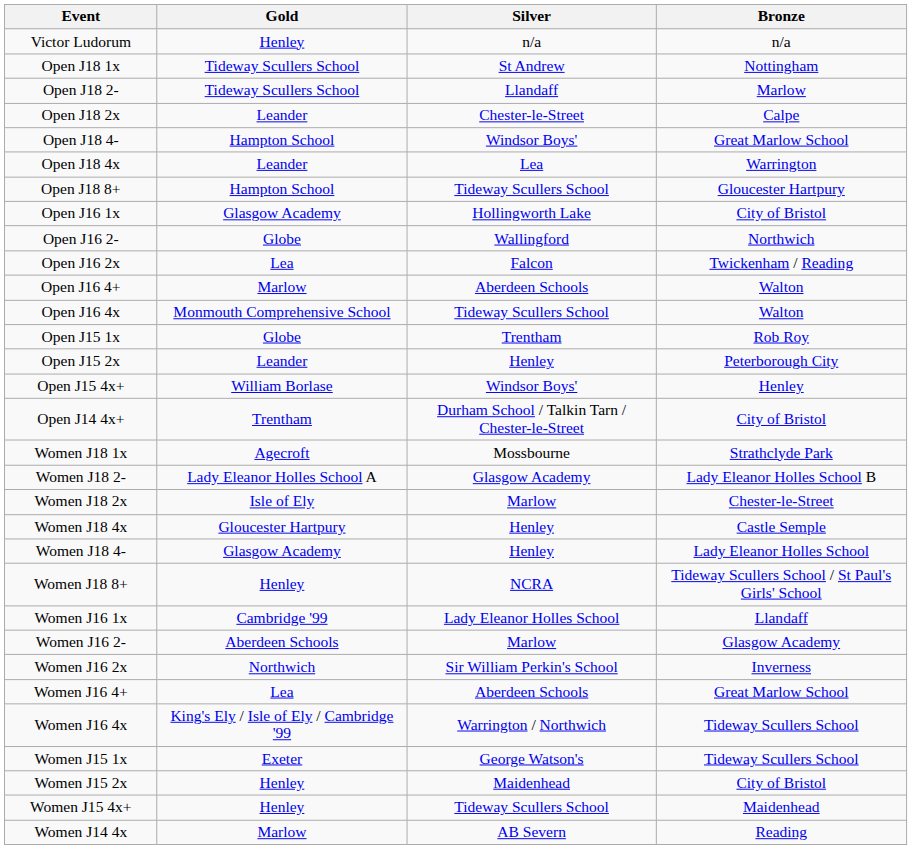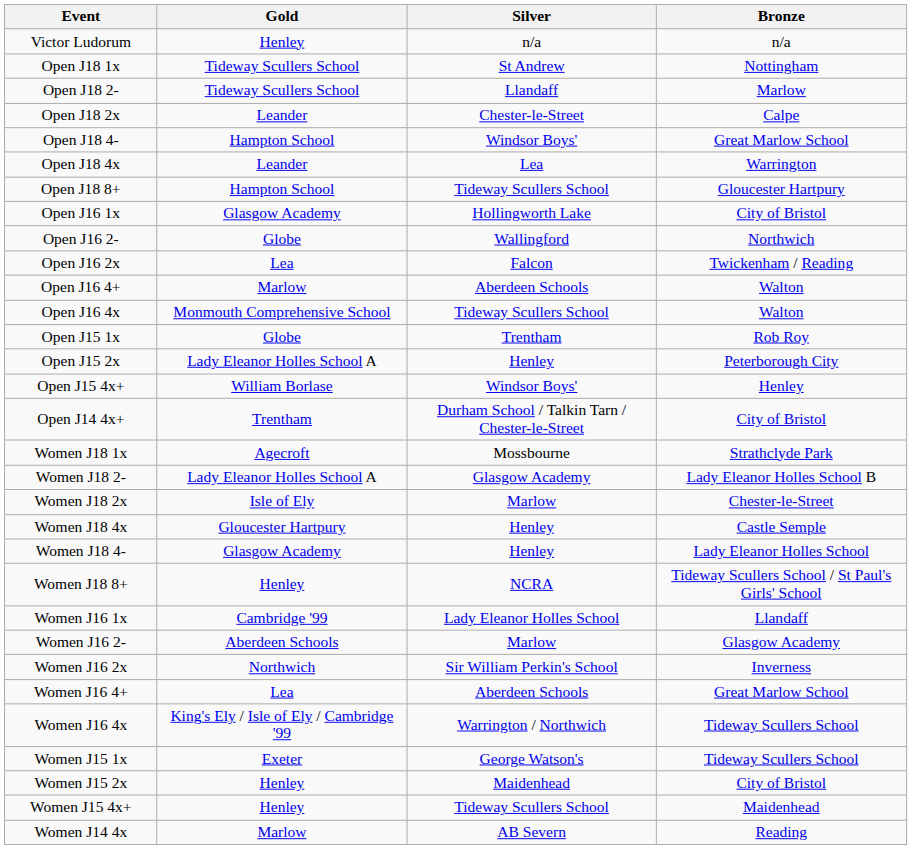Open J15 2x | Gold: Leander -> Lady Eleanor Holles School A
